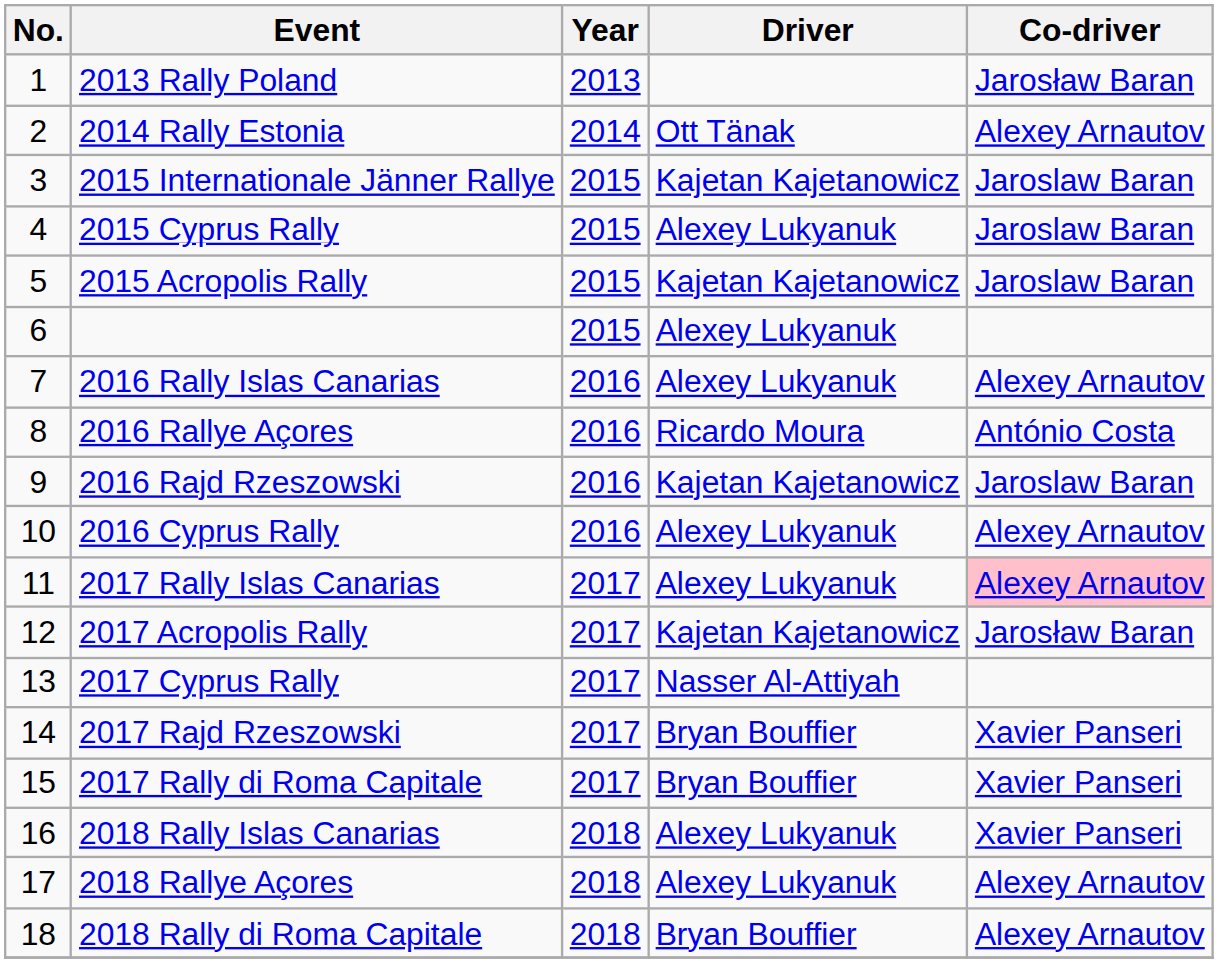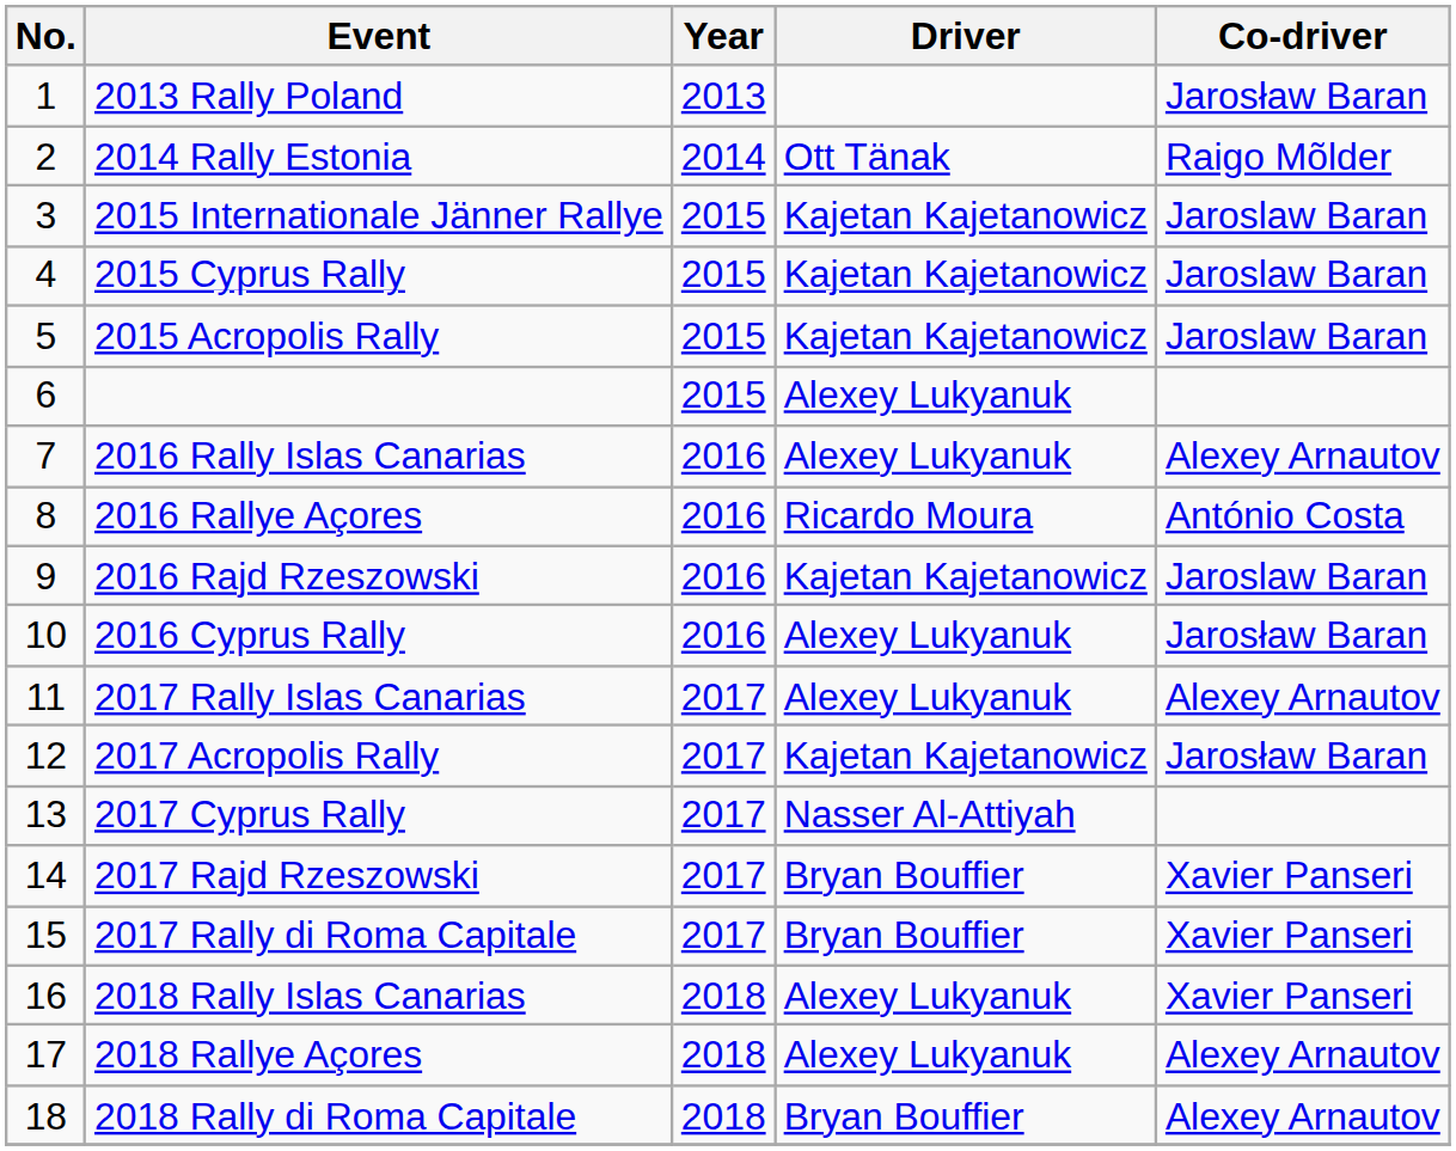2014 Rally Estonia | Co-driver: Alexey Arnautov -> Raigo Mõlder
2015 Cyprus Rally | Driver: Alexey Lukyanuk -> Kajetan Kajetanowicz
2016 Cyprus Rally | Co-driver: Alexey Arnautov -> Jarosław Baran
2017 Rally Islas Canarias | Co-driver: pink background -> no background
